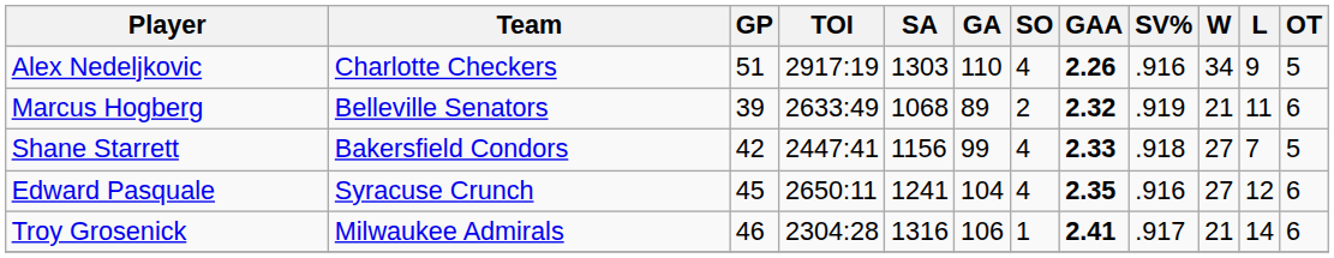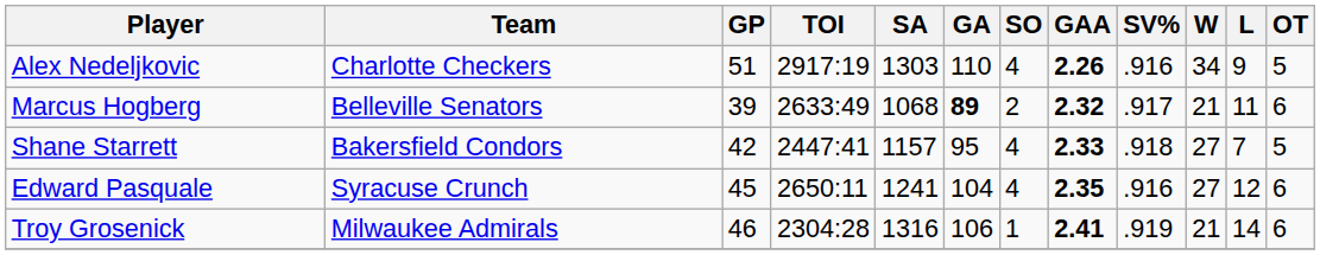Marcus Hogberg | GA: normal -> bold
Marcus Hogberg | SV%: .919 -> .917
Shane Starrett | SA: 1156 -> 1157
Shane Starrett | GA: 99 -> 95
Troy Grosenick | SV%: .917 -> .919
